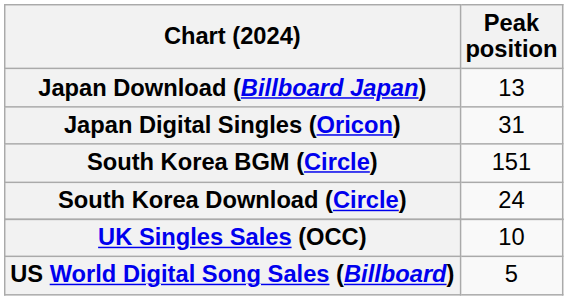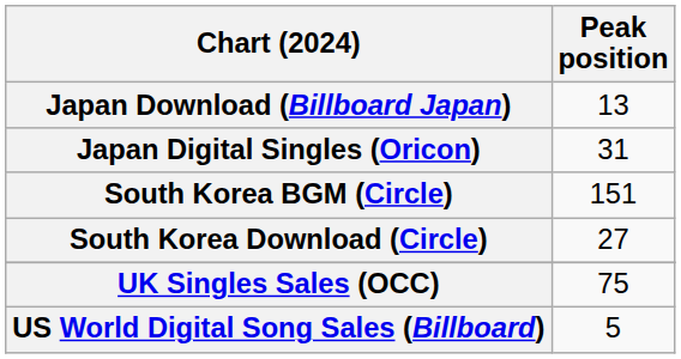South Korea Download (Circle) | Peak position: 24 -> 27
UK Singles Sales (OCC) | Peak position: 10 -> 75
